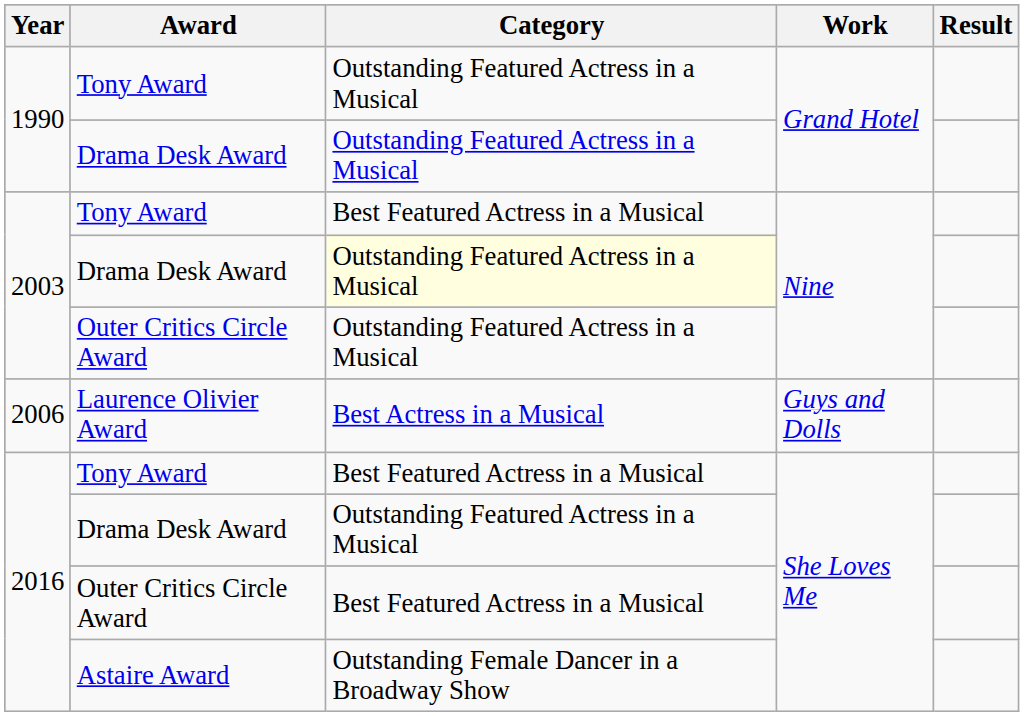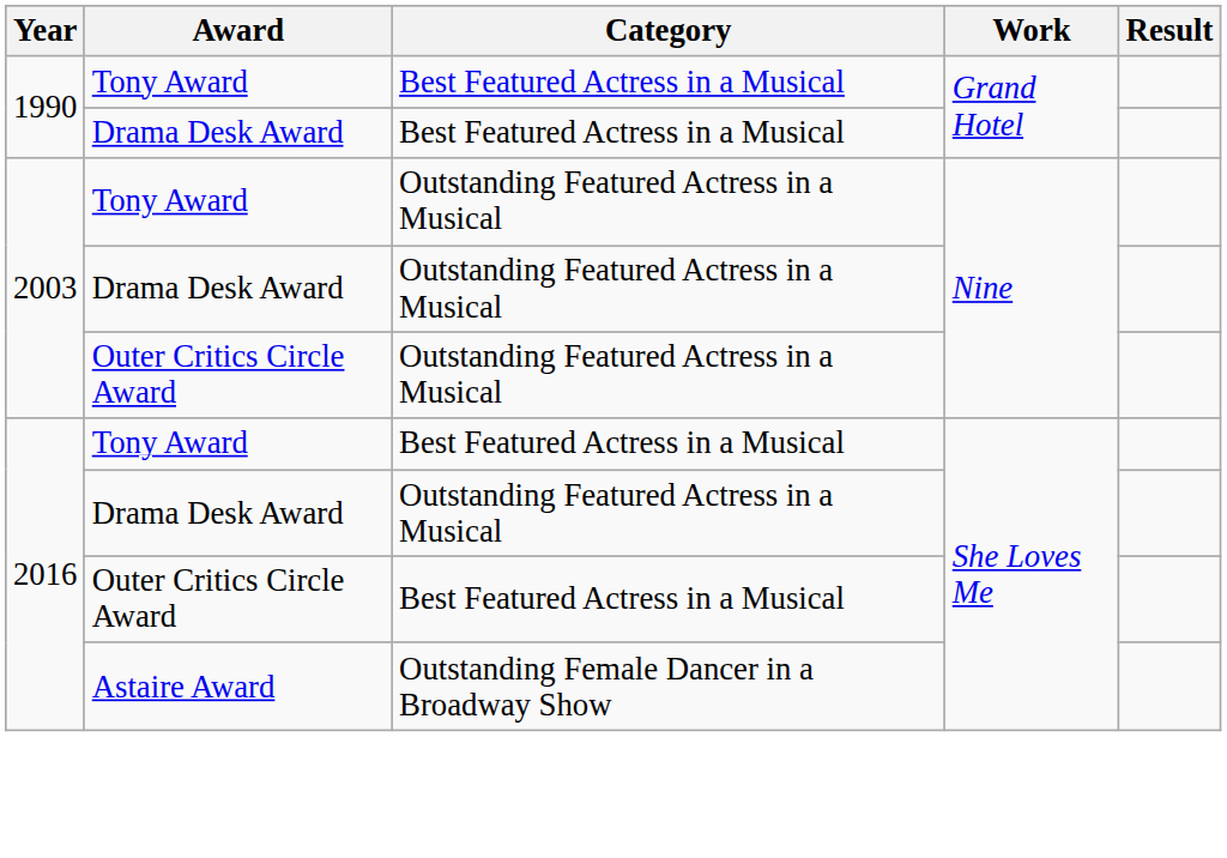1990 / Tony Award | Category: Outstanding Featured Actress in a Musical -> Best Featured Actress in a Musical
1990 / Drama Desk Award | Category: Outstanding Featured Actress in a Musical -> Best Featured Actress in a Musical
2003 / Tony Award | Category: Best Featured Actress in a Musical -> Outstanding Featured Actress in a Musical
2003 / Drama Desk Award | Category: lightyellow background -> no background
- row: 2006 | Laurence Olivier Award | Best Actress in a Musical | Guys and Dolls
